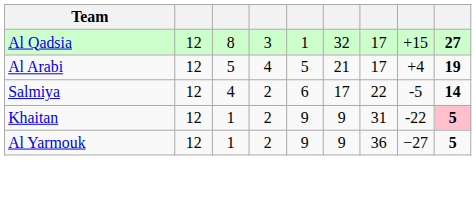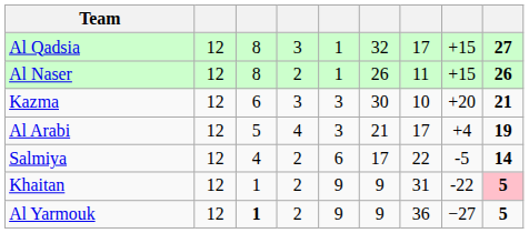+ row: Al Naser | 12 | 8 | 2 | 1 | 26 | 11 | +15 | 26
+ row: Kazma | 12 | 6 | 3 | 3 | 30 | 10 | +20 | 21
Al Arabi | column 5: 5 -> 3
Al Yarmouk | column 3: normal -> bold
